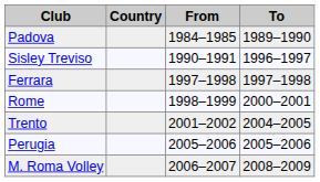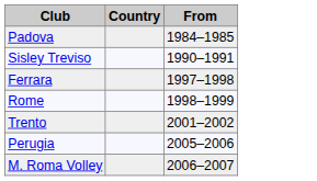- column: To | 1989–1990 | 1996–1997 | 1997–1998 | 2000–2001 | 2004–2005 | 2005–2006 | 2008–2009
